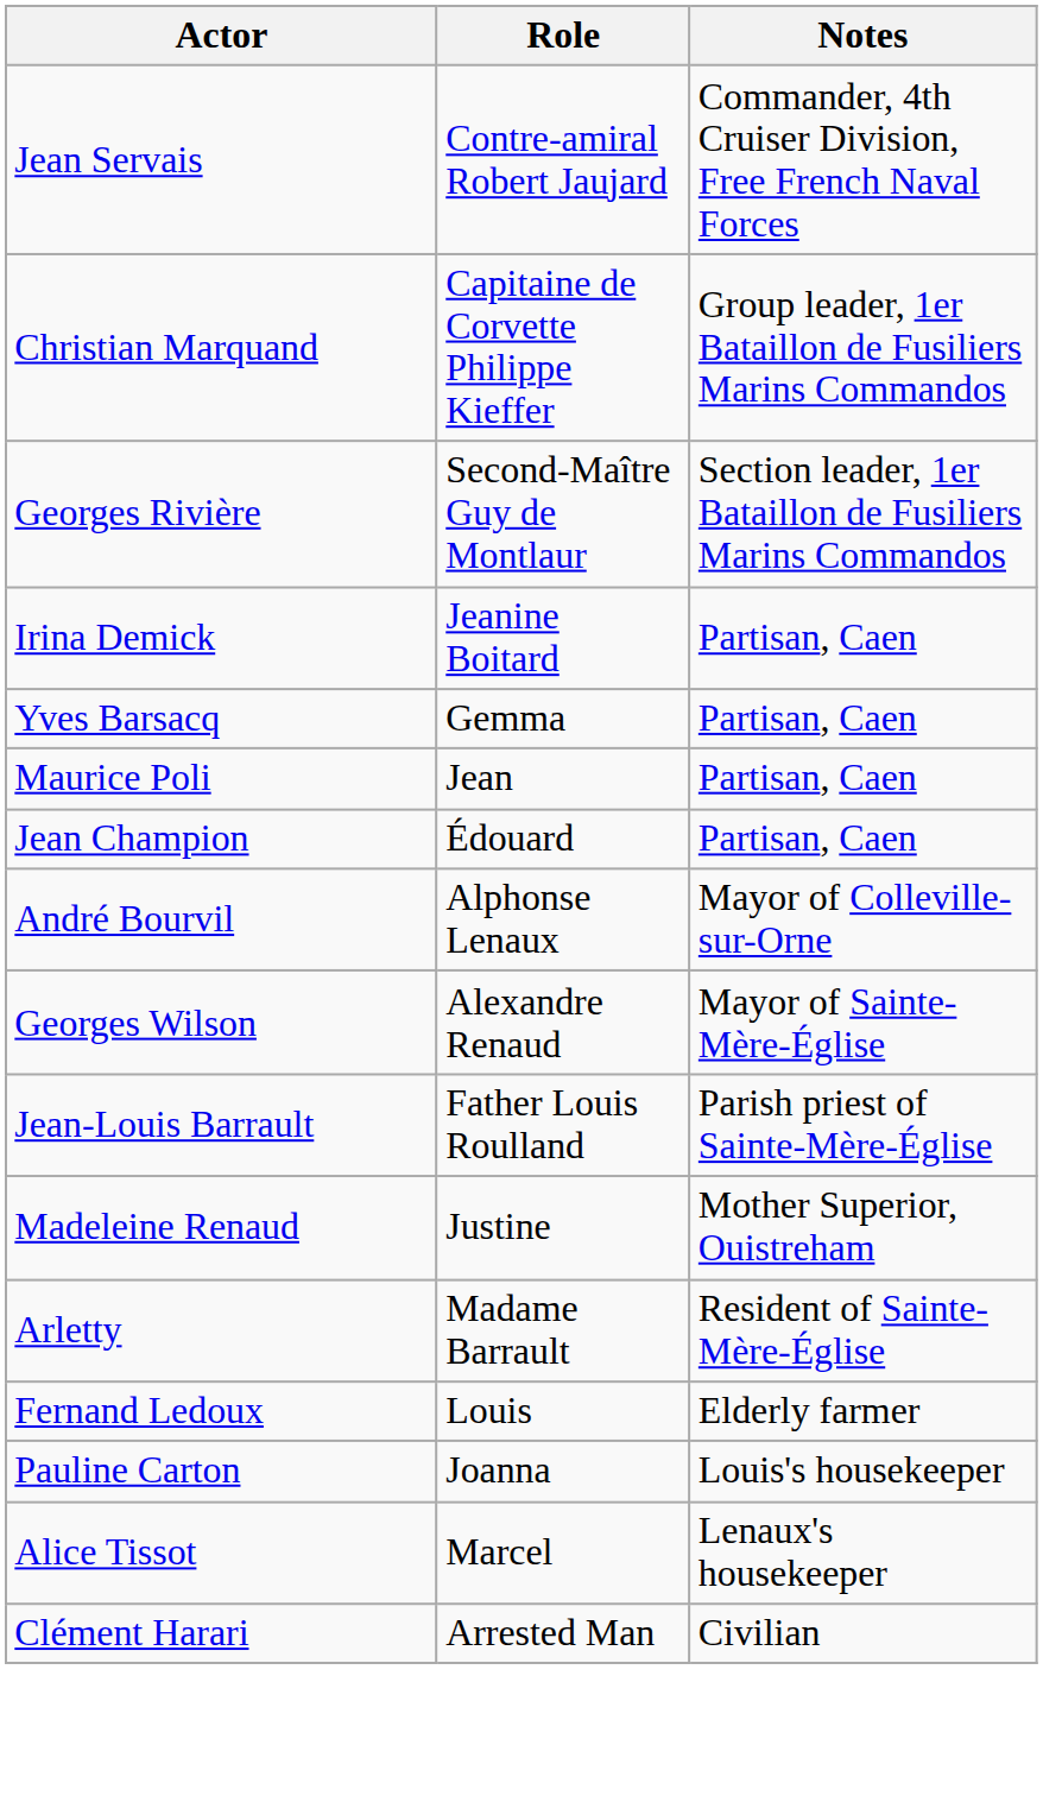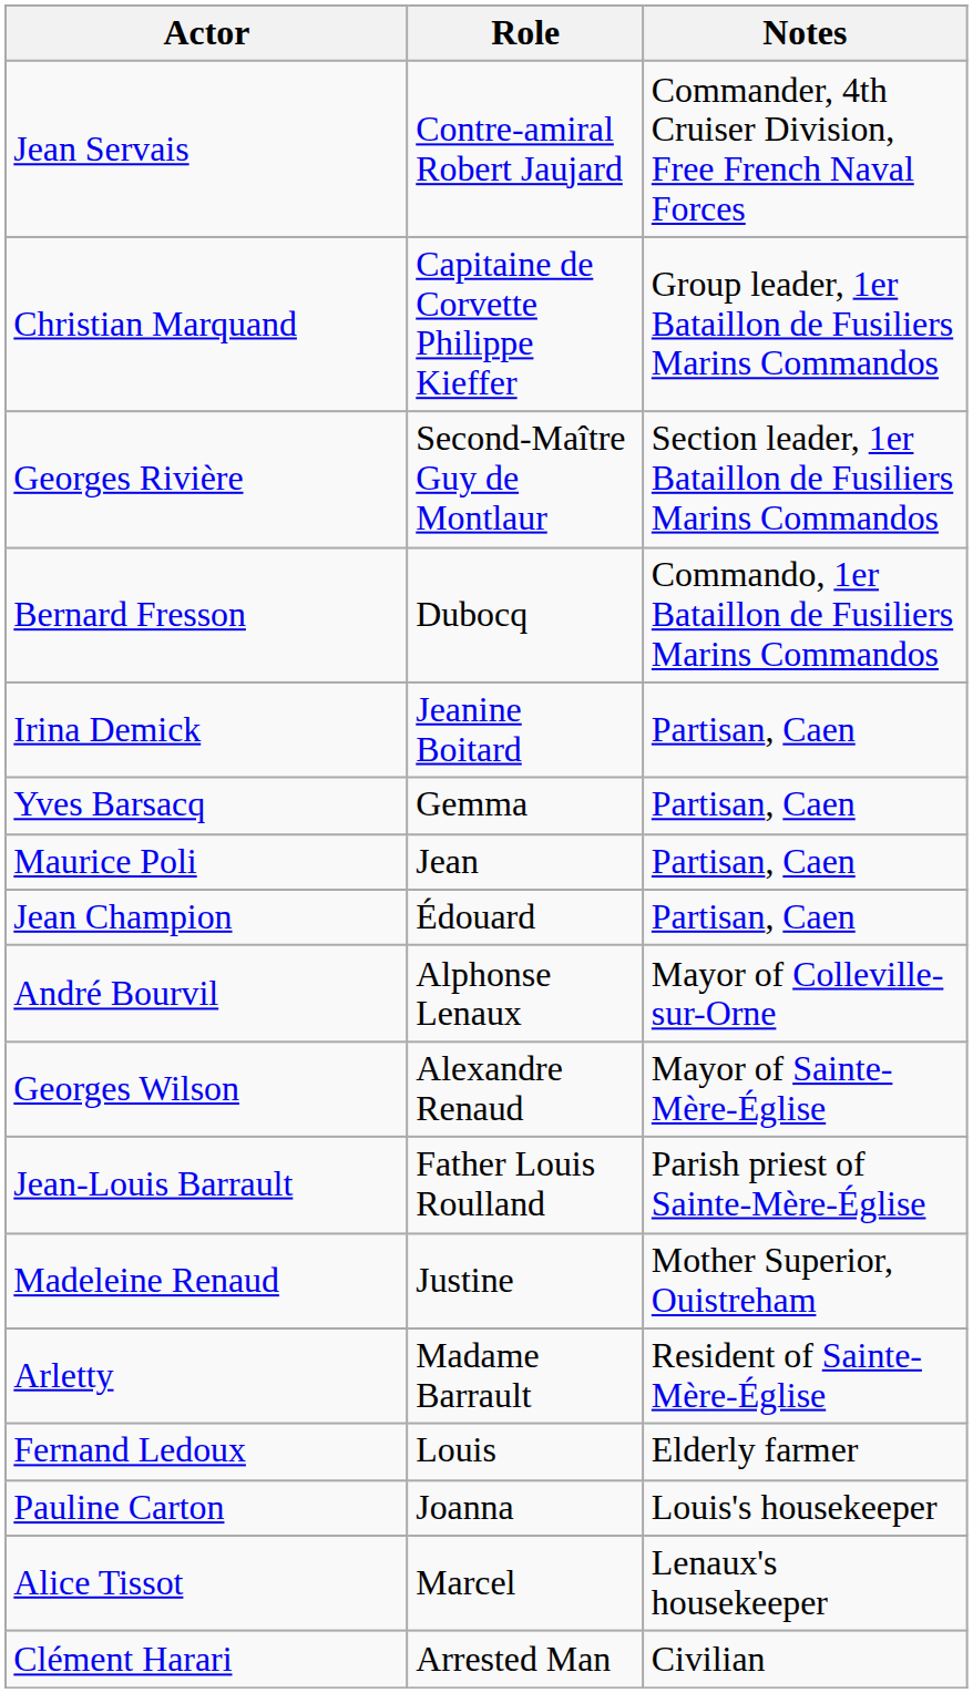+ row: Bernard Fresson | Dubocq | Commando, 1er Bataillon de Fusiliers Marins Commandos
